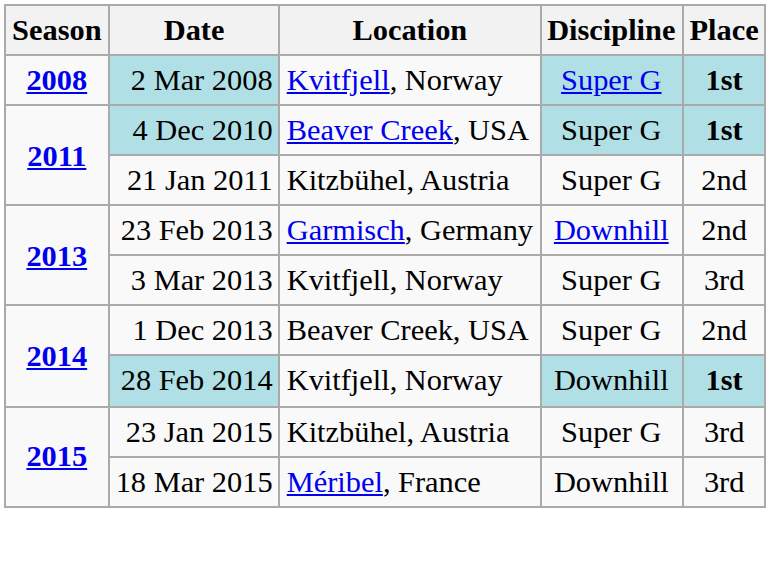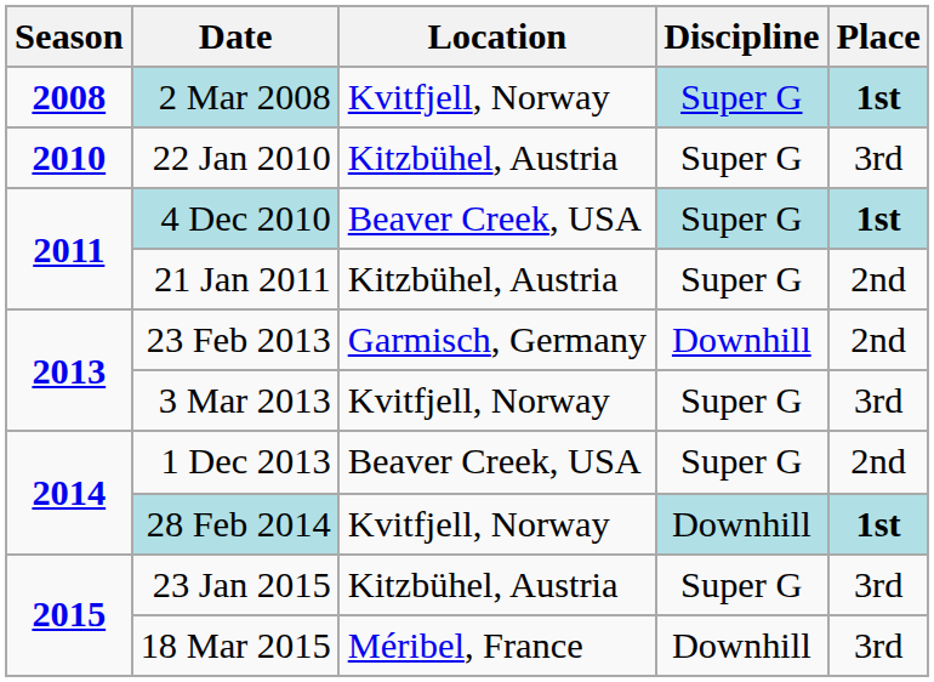+ row: 2010 | 22 Jan 2010 | Kitzbühel, Austria | Super G | 3rd
